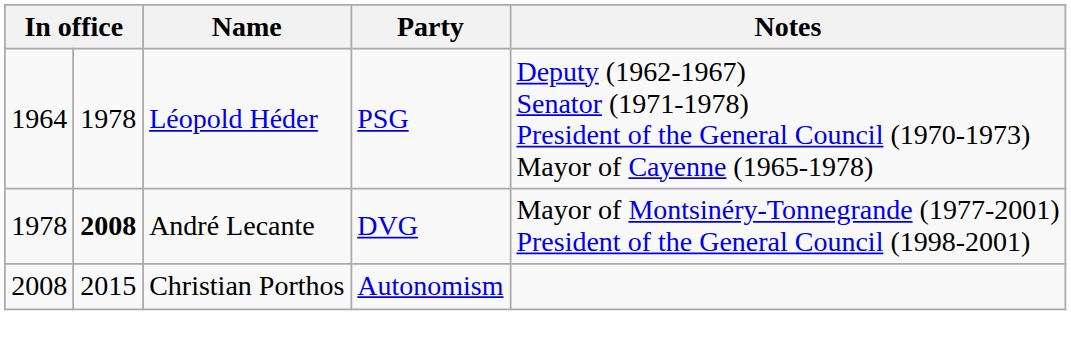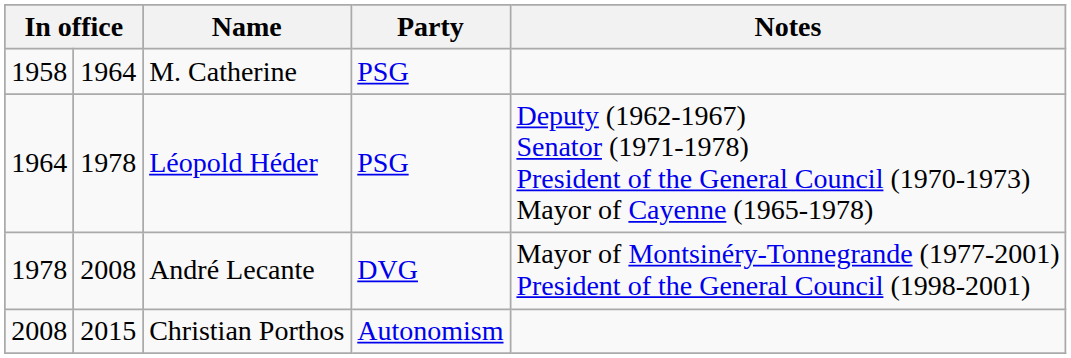+ row: 1958 | 1964 | M. Catherine | PSG
André Lecante | column 2: bold -> normal
